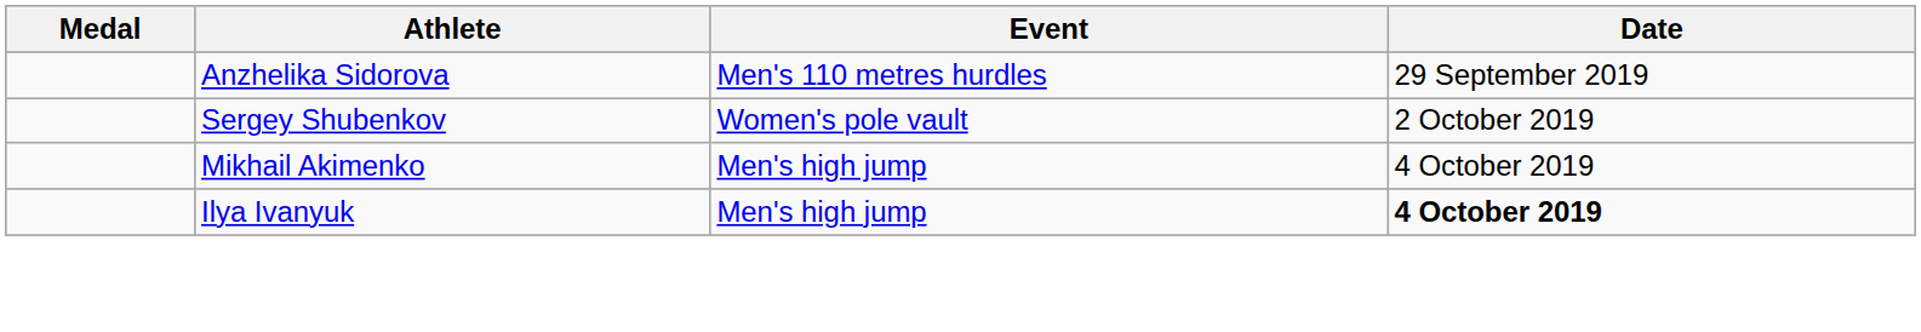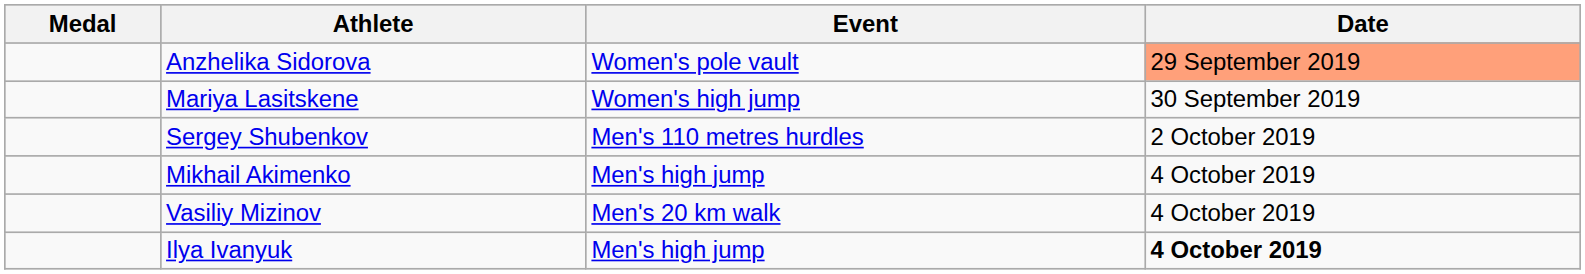Anzhelika Sidorova | Event: Men's 110 metres hurdles -> Women's pole vault
Anzhelika Sidorova | Date: no background -> lightsalmon background
+ row: Mariya Lasitskene | Women's high jump | 30 September 2019
Sergey Shubenkov | Event: Women's pole vault -> Men's 110 metres hurdles
+ row: Vasiliy Mizinov | Men's 20 km walk | 4 October 2019
